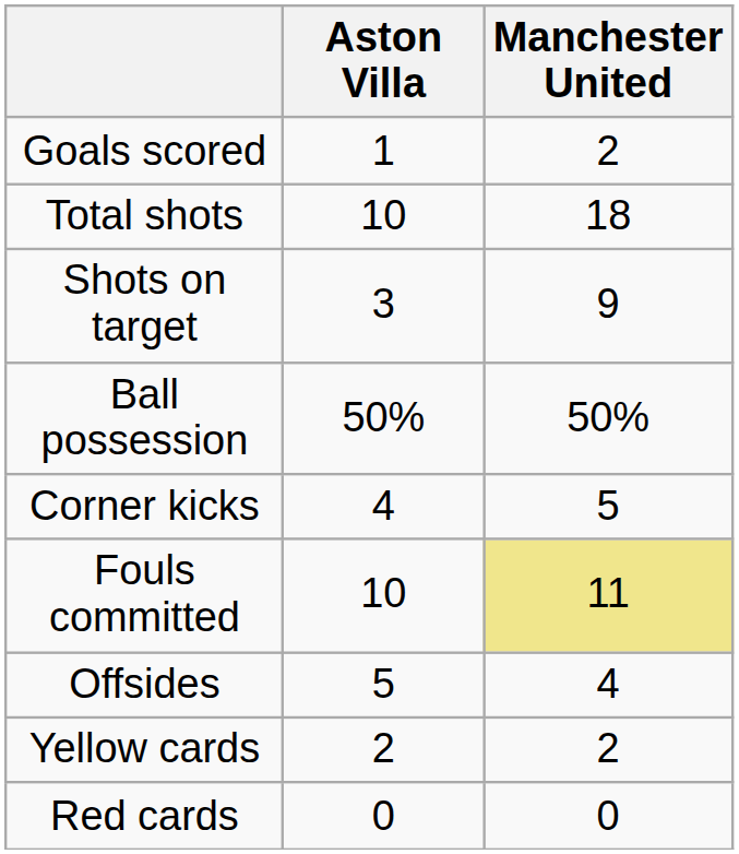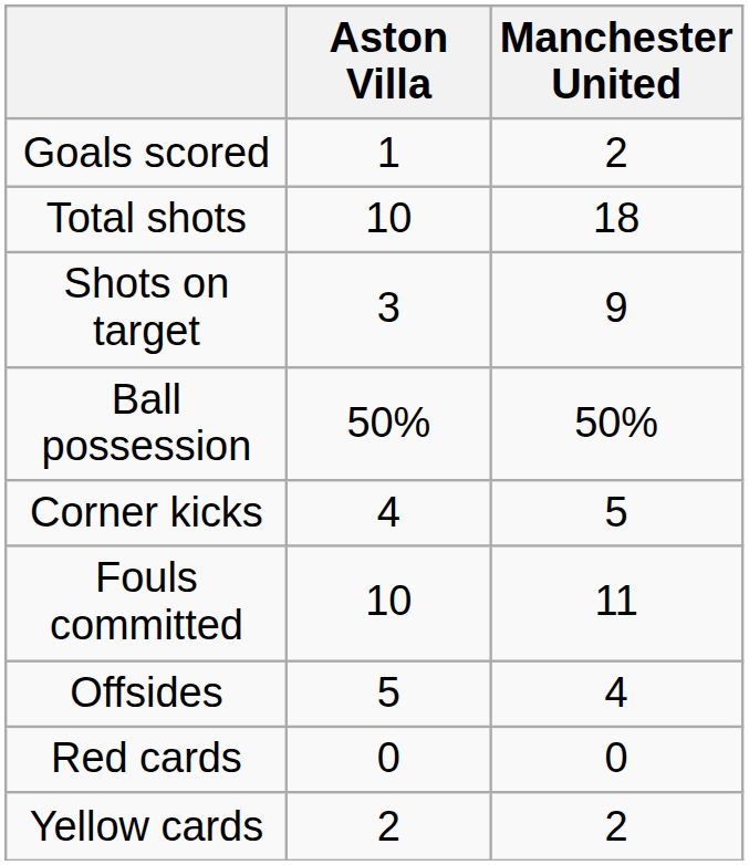Fouls committed | Manchester United: khaki background -> no background
rows swapped: Yellow cards <-> Red cards
